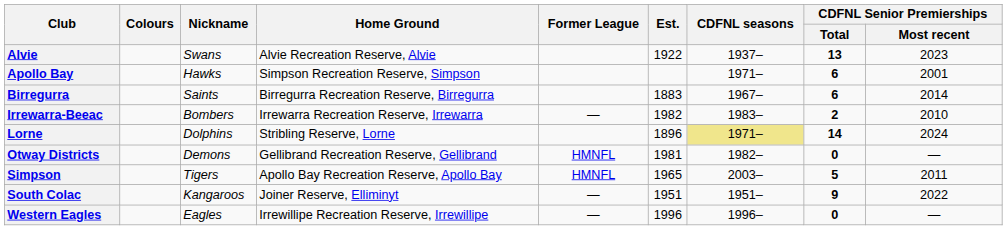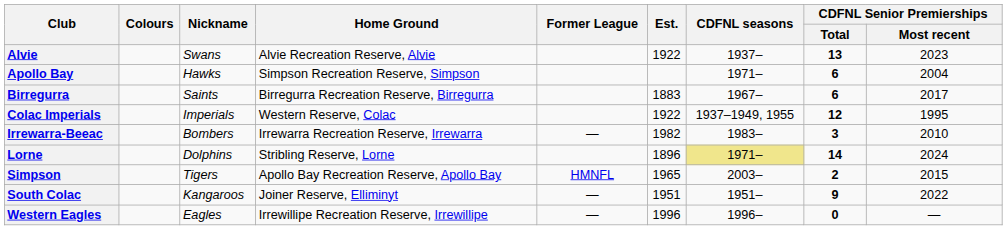Apollo Bay | CDFNL Senior Premierships / Most recent: 2001 -> 2004
Birregurra | CDFNL Senior Premierships / Most recent: 2014 -> 2017
+ row: Colac Imperials | Imperials | Western Reserve, Colac | 1922 | 1937–1949, 1955 | 12 | 1995
Irrewarra-Beeac | CDFNL Senior Premierships / Total: 2 -> 3
- row: Otway Districts | Demons | Gellibrand Recreation Reserve, Gellibrand | HMNFL | 1981 | 1982– | 0 | —
Simpson | CDFNL Senior Premierships / Total: 5 -> 2
Simpson | CDFNL Senior Premierships / Most recent: 2011 -> 2015
